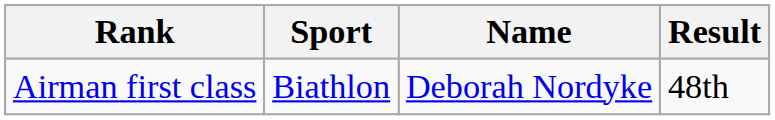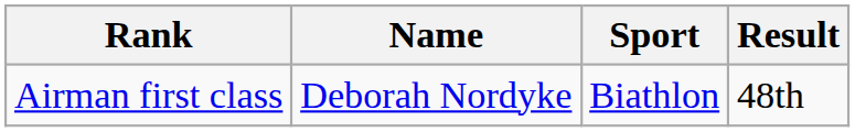columns swapped: Name <-> Sport
